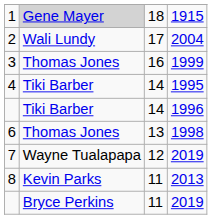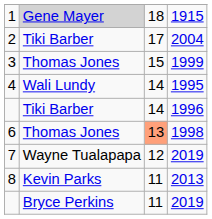2 | column 2: Wali Lundy -> Tiki Barber
3 | column 3: 16 -> 15
4 | column 2: Tiki Barber -> Wali Lundy
6 | column 3: no background -> lightsalmon background
